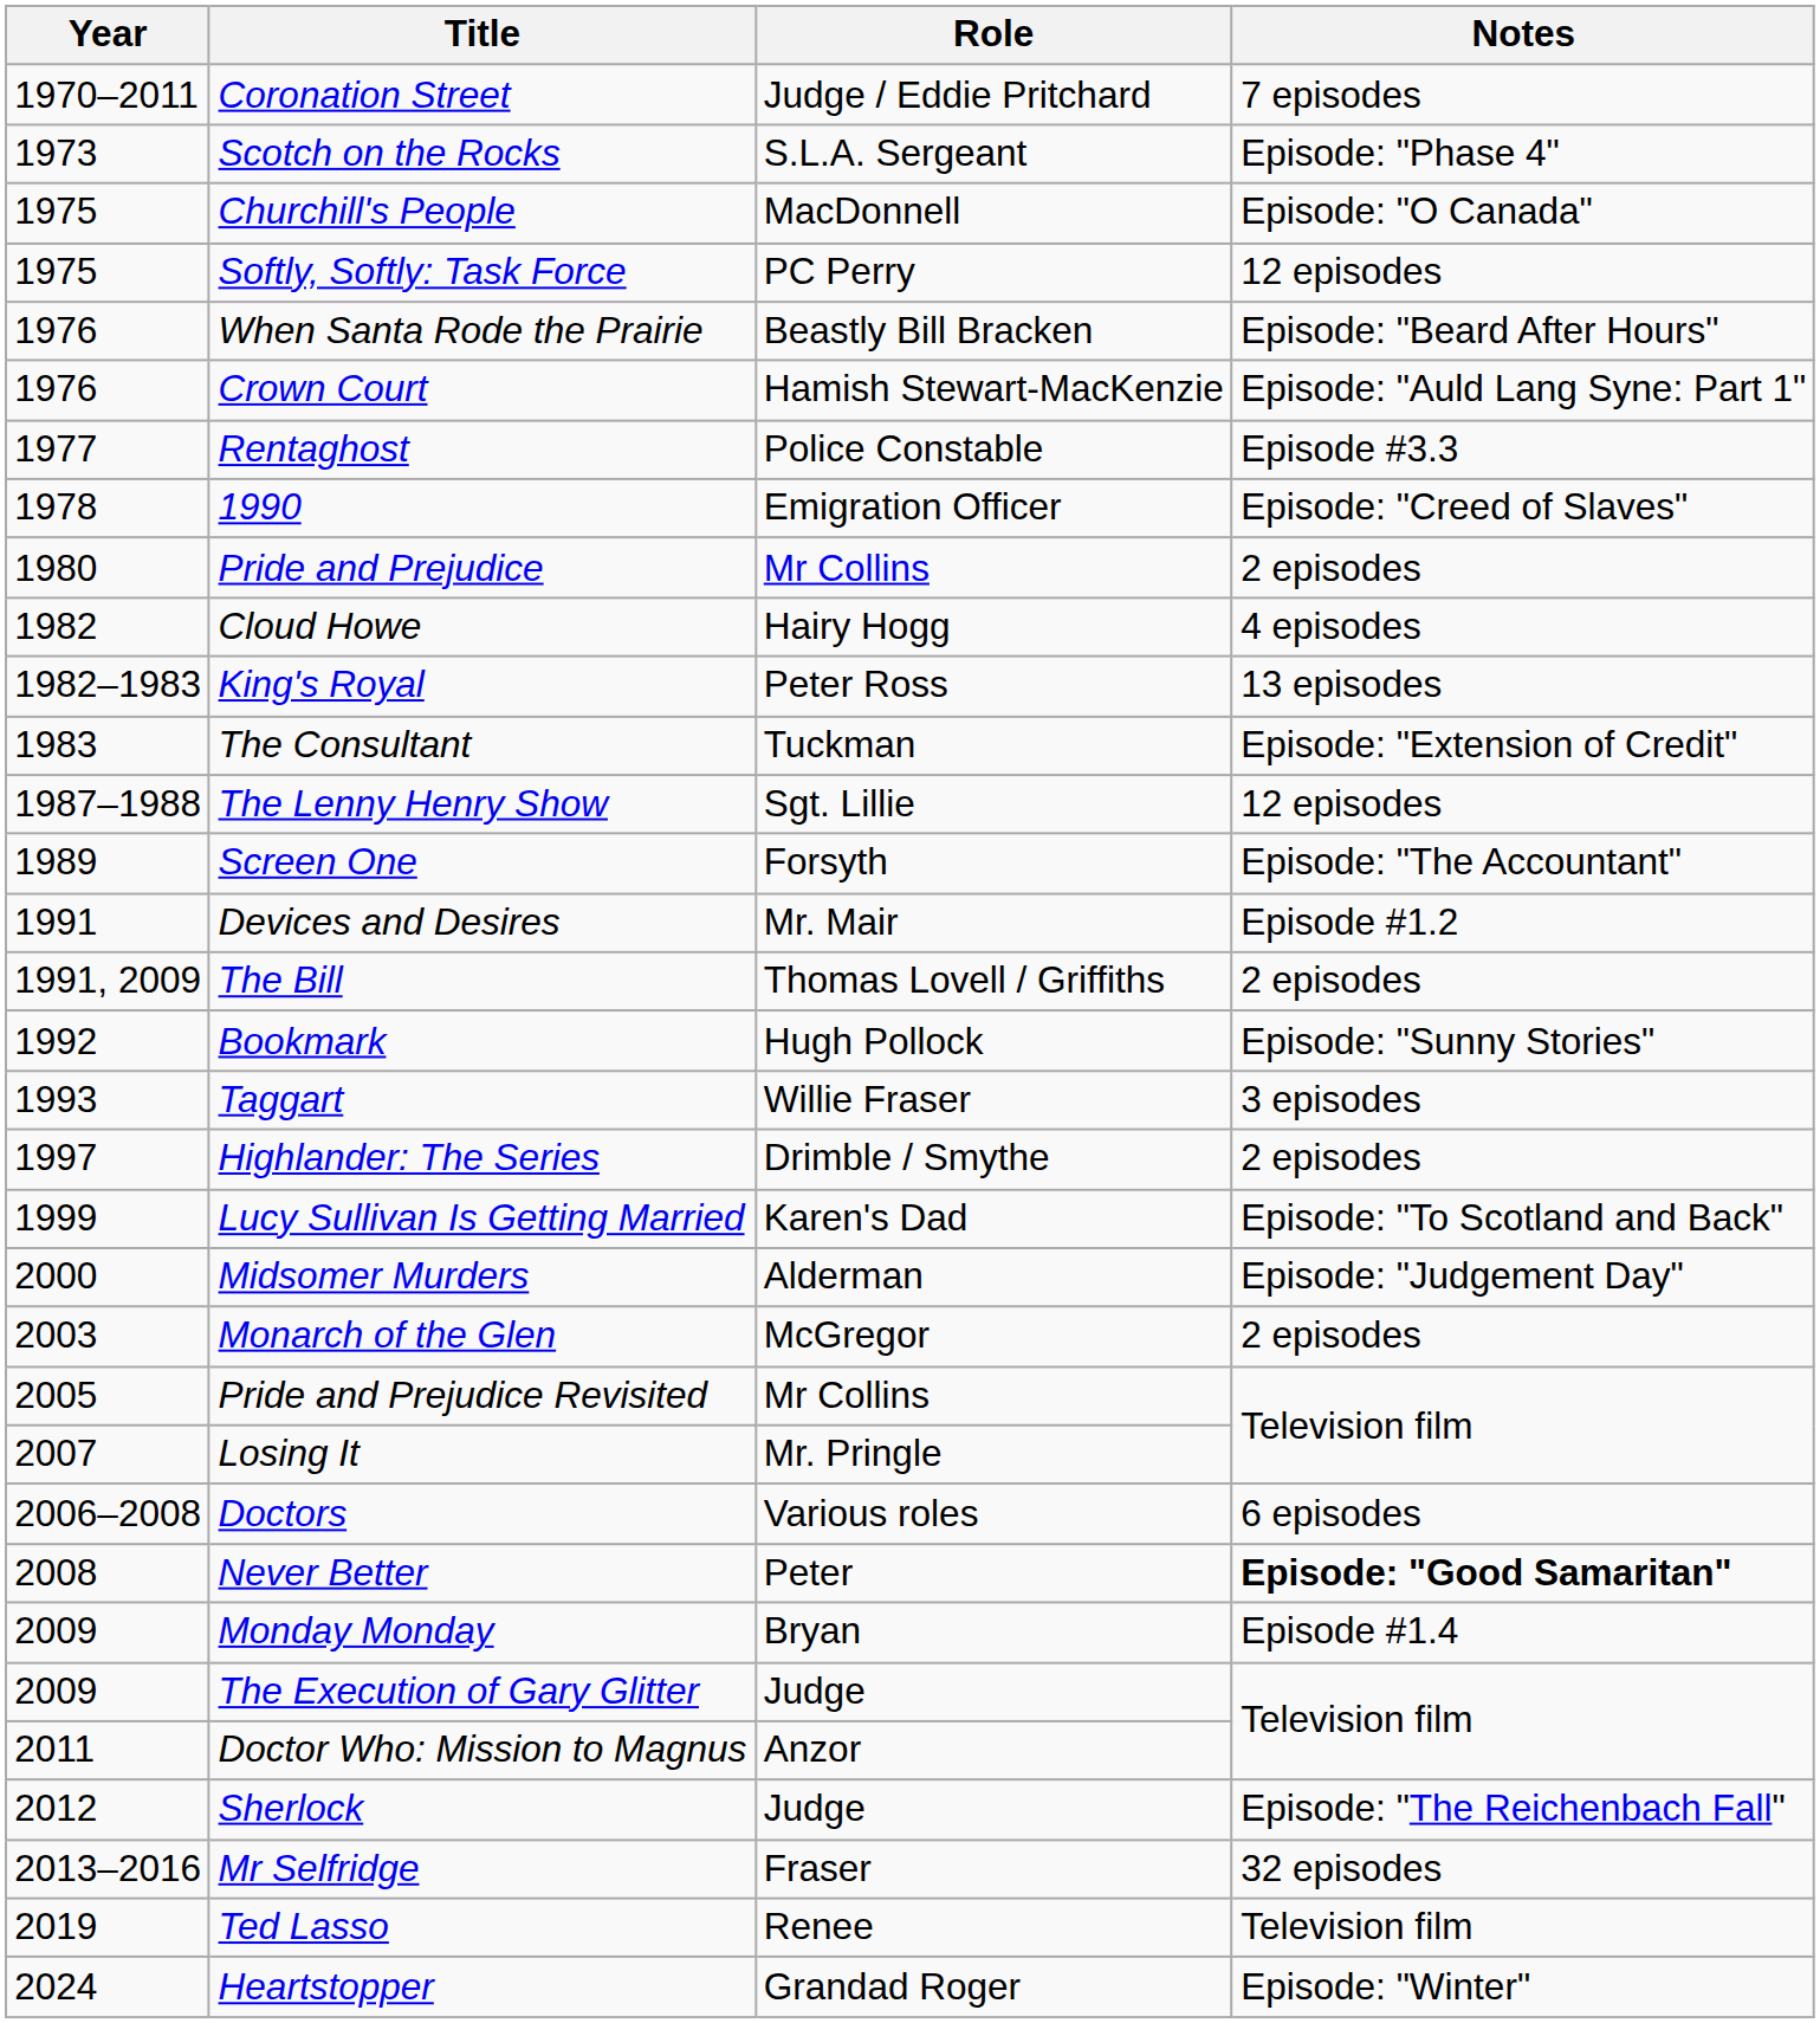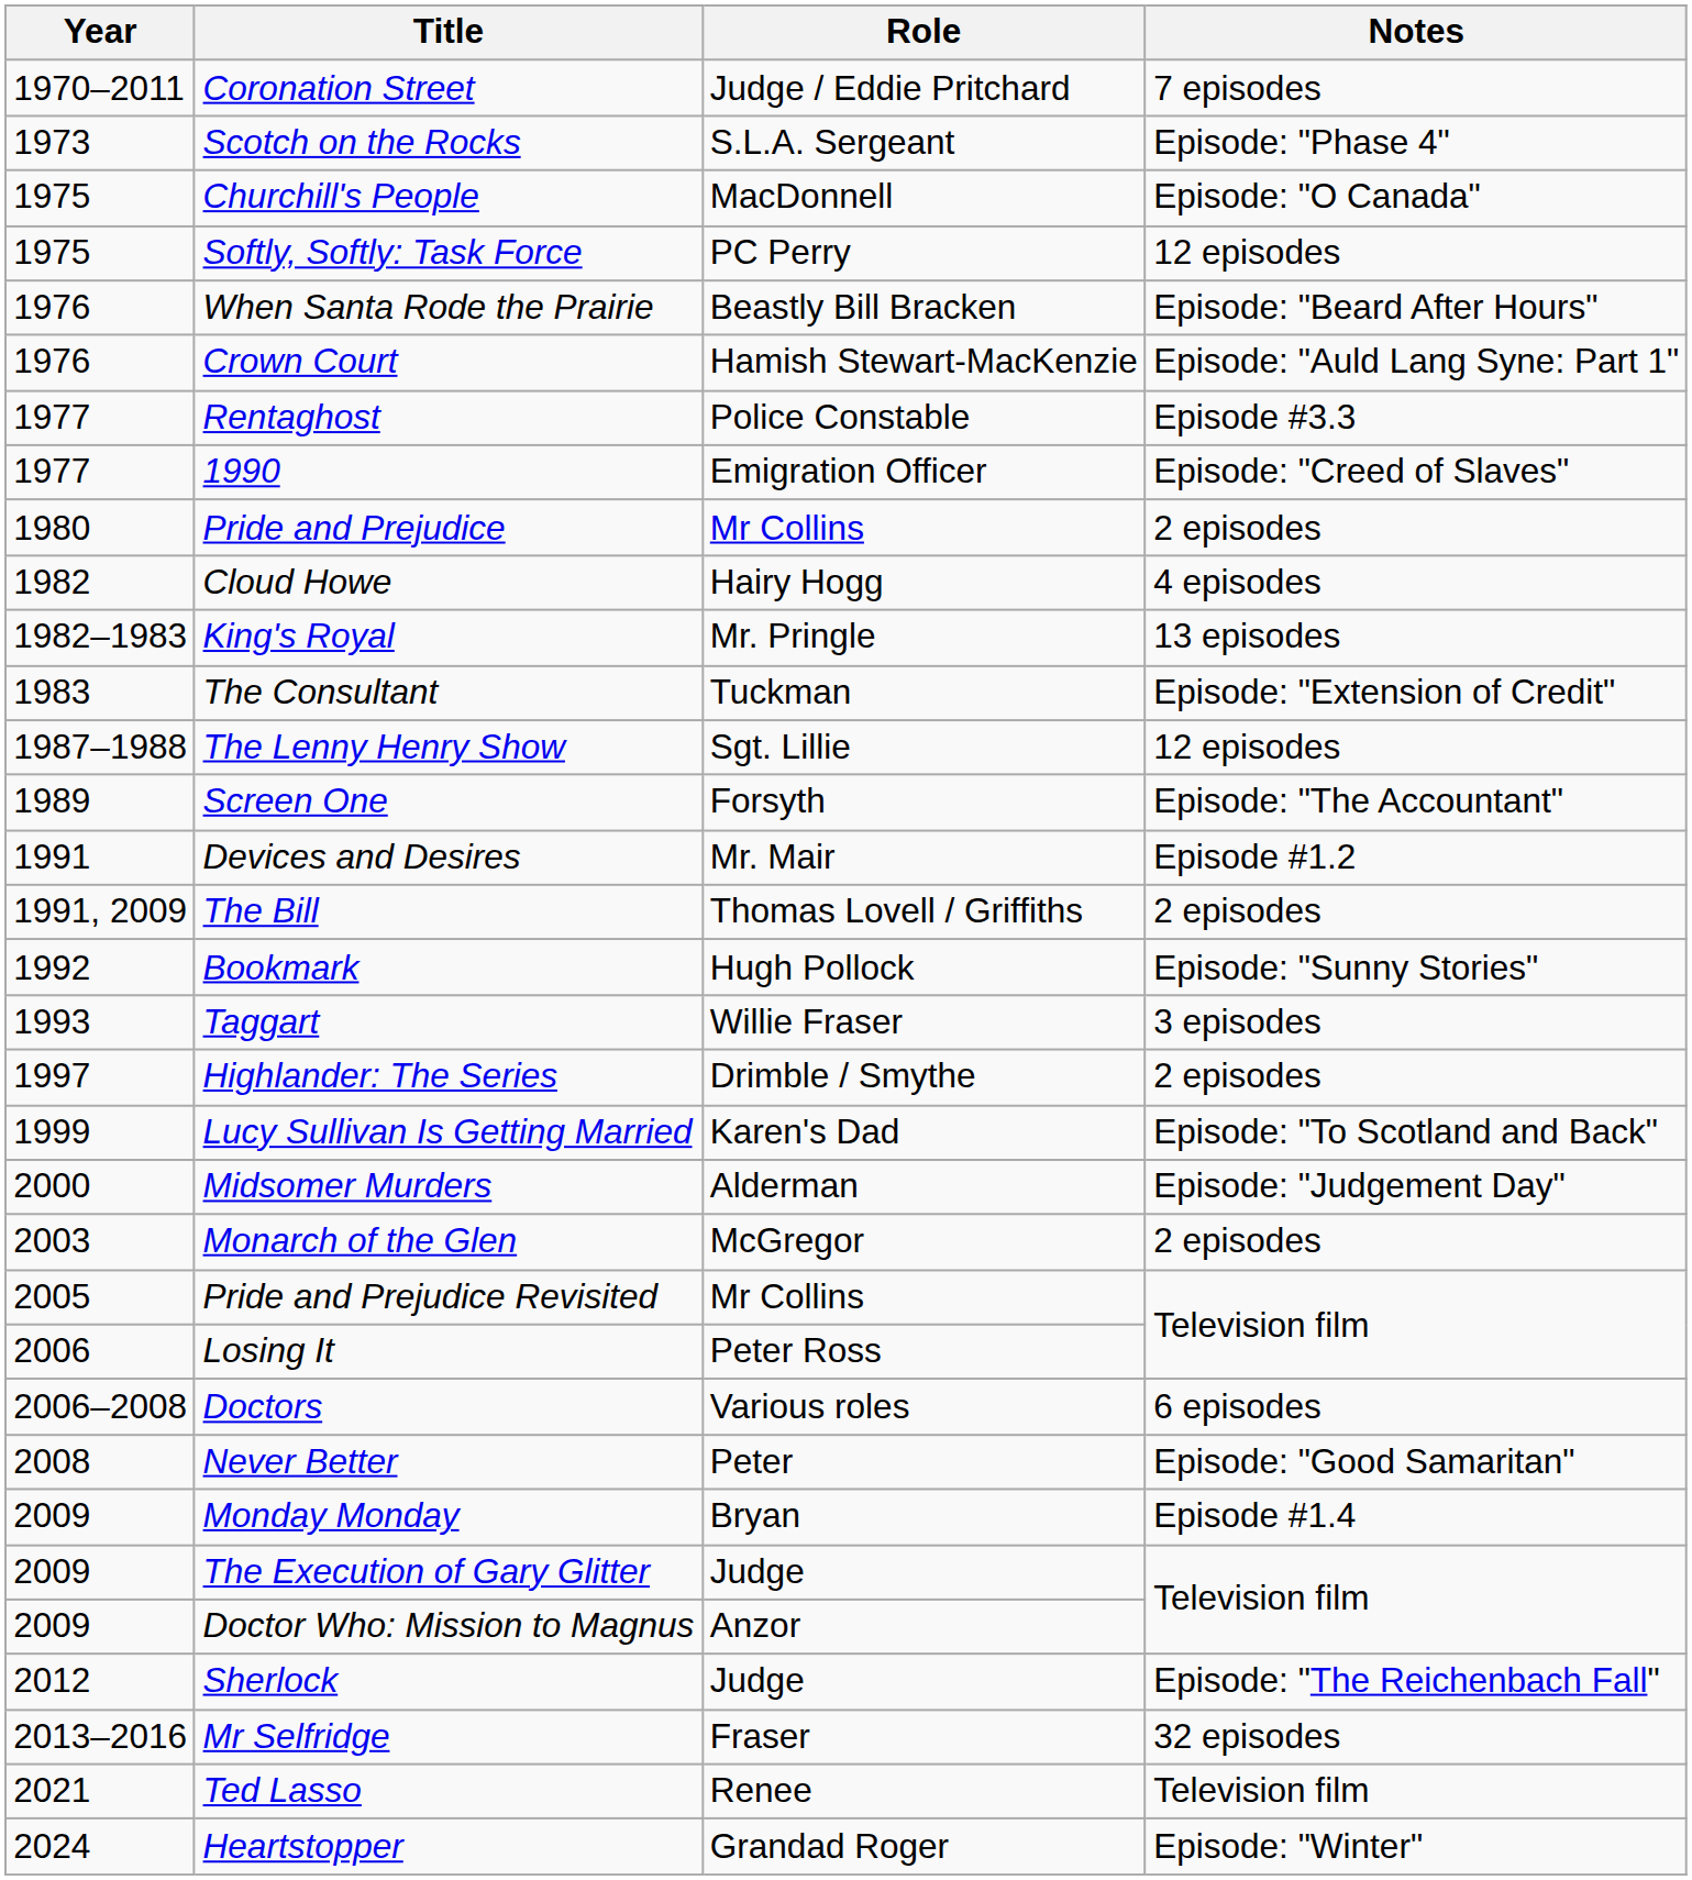1990 | Year: 1978 -> 1977
King's Royal | Role: Peter Ross -> Mr. Pringle
Losing It | Year: 2007 -> 2006
Losing It | Role: Mr. Pringle -> Peter Ross
Never Better | Notes: bold -> normal
Doctor Who: Mission to Magnus | Year: 2011 -> 2009
Ted Lasso | Year: 2019 -> 2021
